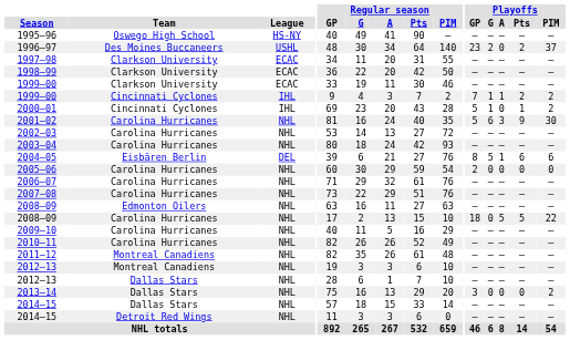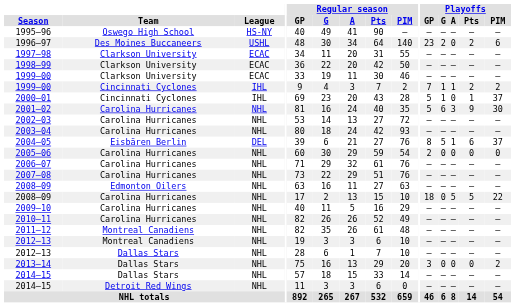1996–97 | Playoffs / PIM: 37 -> 6
2000–01 | Playoffs / PIM: 2 -> 37
2004–05 | Playoffs / PIM: 6 -> 37
